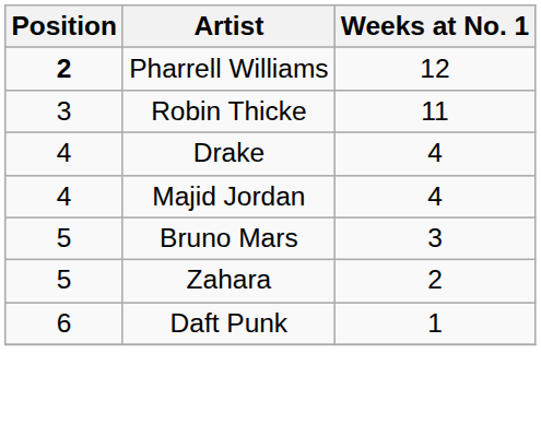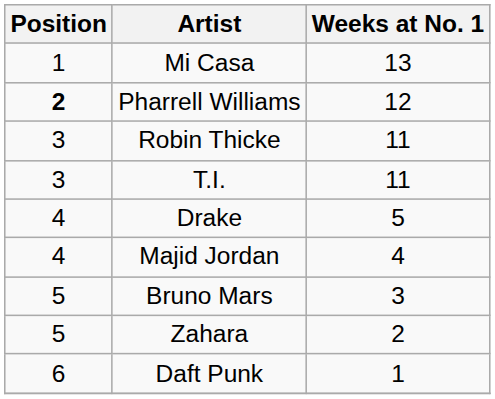+ row: 1 | Mi Casa | 13
+ row: 3 | T.I. | 11
Drake | Weeks at No. 1: 4 -> 5
